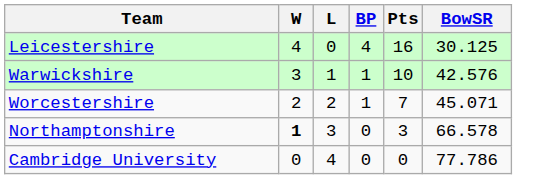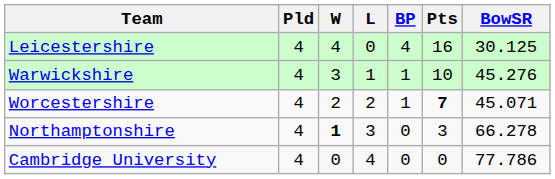+ column: Pld | 4 | 4 | 4 | 4 | 4
Warwickshire | BowSR: 42.576 -> 45.276
Worcestershire | Pts: normal -> bold
Northamptonshire | BowSR: 66.578 -> 66.278
